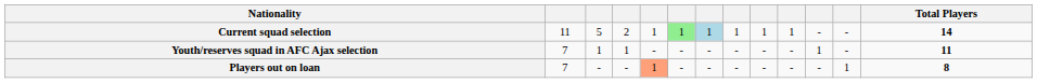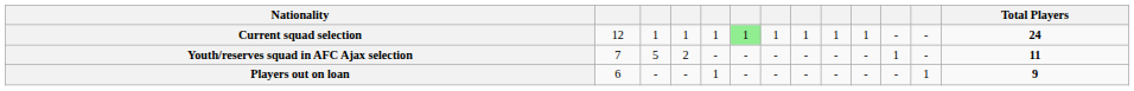Current squad selection | column 2: 11 -> 12
Current squad selection | column 3: 5 -> 1
Current squad selection | column 4: 2 -> 1
Current squad selection | column 7: lightblue background -> no background
Current squad selection | Total Players: 14 -> 24
Youth/reserves squad in AFC Ajax selection | column 3: 1 -> 5
Youth/reserves squad in AFC Ajax selection | column 4: 1 -> 2
Players out on loan | column 2: 7 -> 6
Players out on loan | column 5: lightsalmon background -> no background
Players out on loan | Total Players: 8 -> 9
